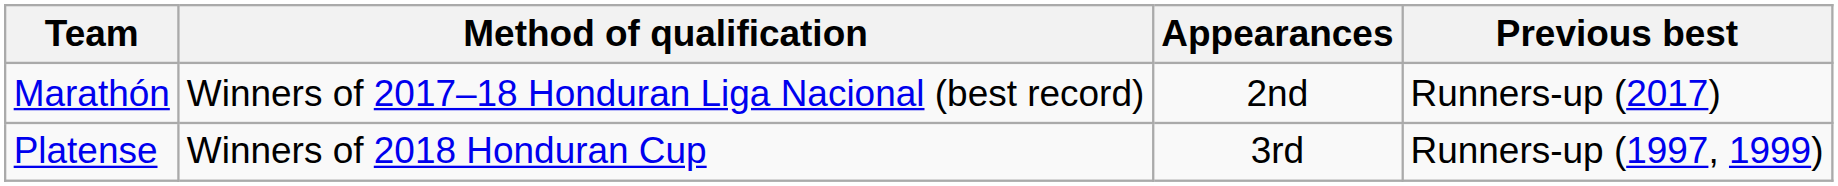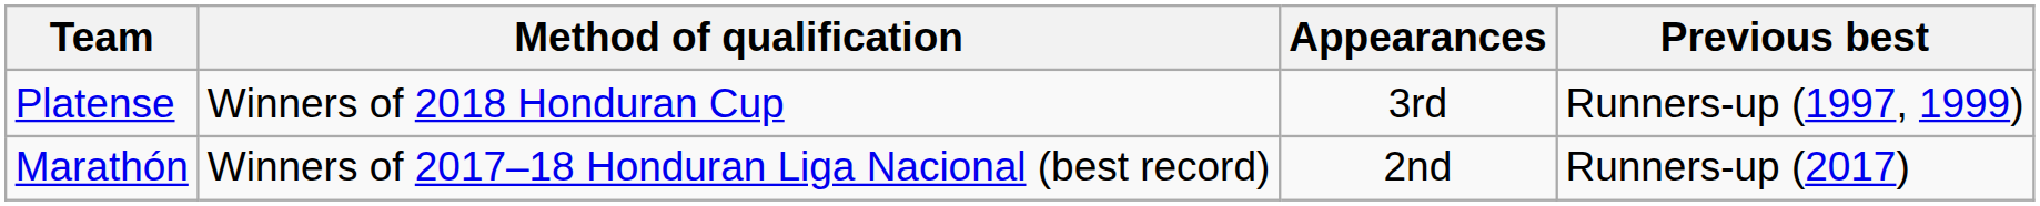rows swapped: Platense <-> Marathón
